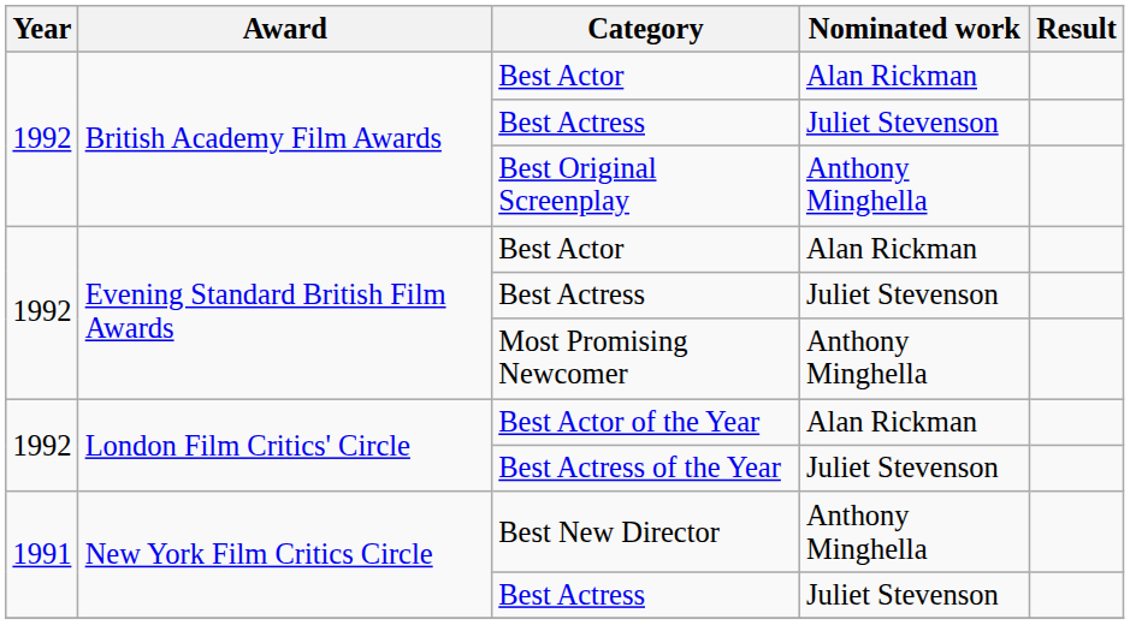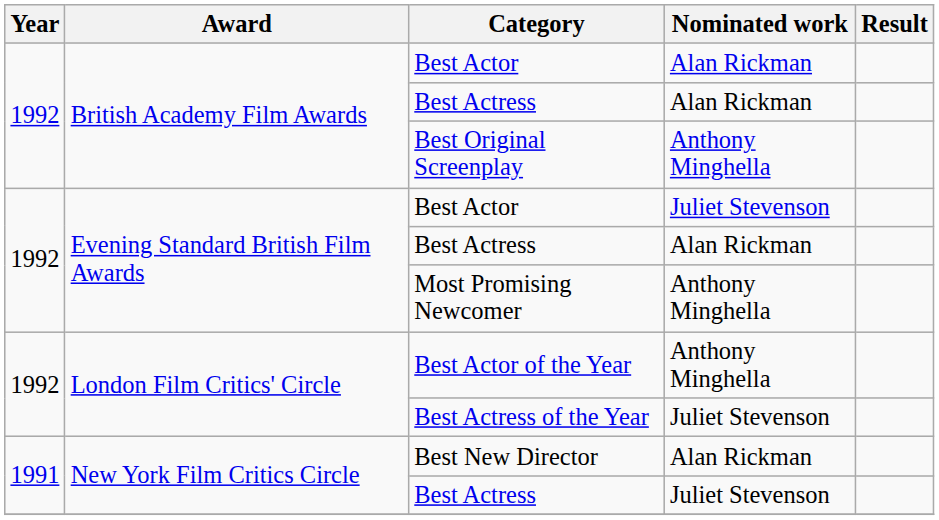British Academy Film Awards / Best Actress | Nominated work: Juliet Stevenson -> Alan Rickman
Evening Standard British Film Awards / Best Actor | Nominated work: Alan Rickman -> Juliet Stevenson
Evening Standard British Film Awards / Best Actress | Nominated work: Juliet Stevenson -> Alan Rickman
Best Actor of the Year | Nominated work: Alan Rickman -> Anthony Minghella
Best New Director | Nominated work: Anthony Minghella -> Alan Rickman
